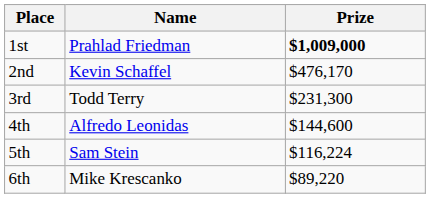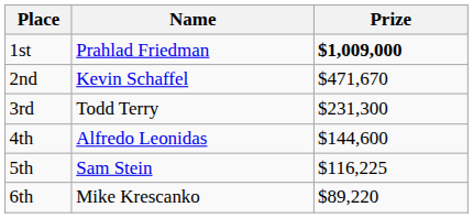2nd | Prize: $476,170 -> $471,670
5th | Prize: $116,224 -> $116,225
